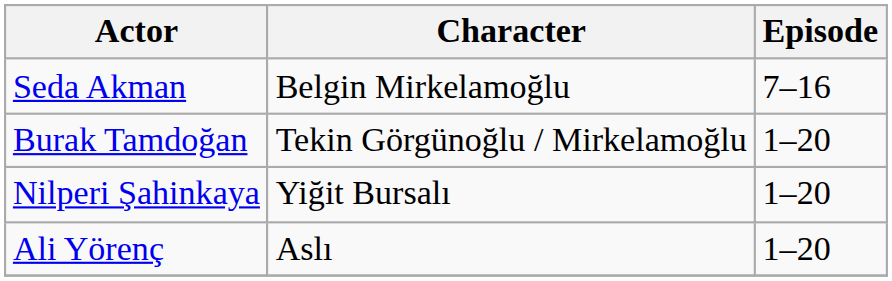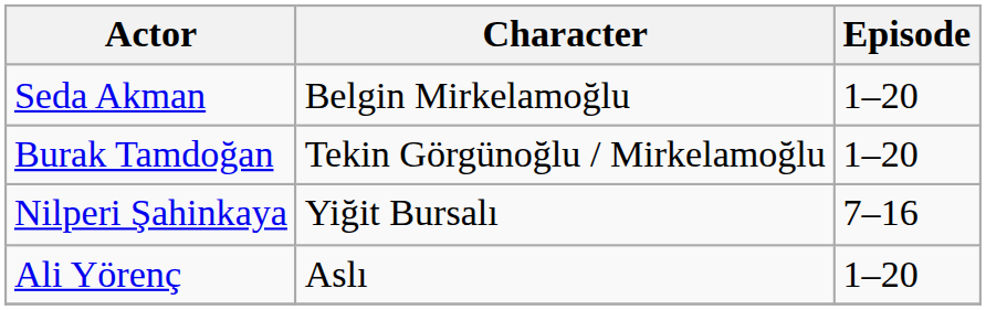Seda Akman | Episode: 7–16 -> 1–20
Nilperi Şahinkaya | Episode: 1–20 -> 7–16
